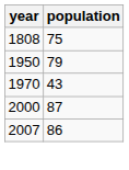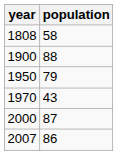1808 | population: 75 -> 58
+ row: 1900 | 88
